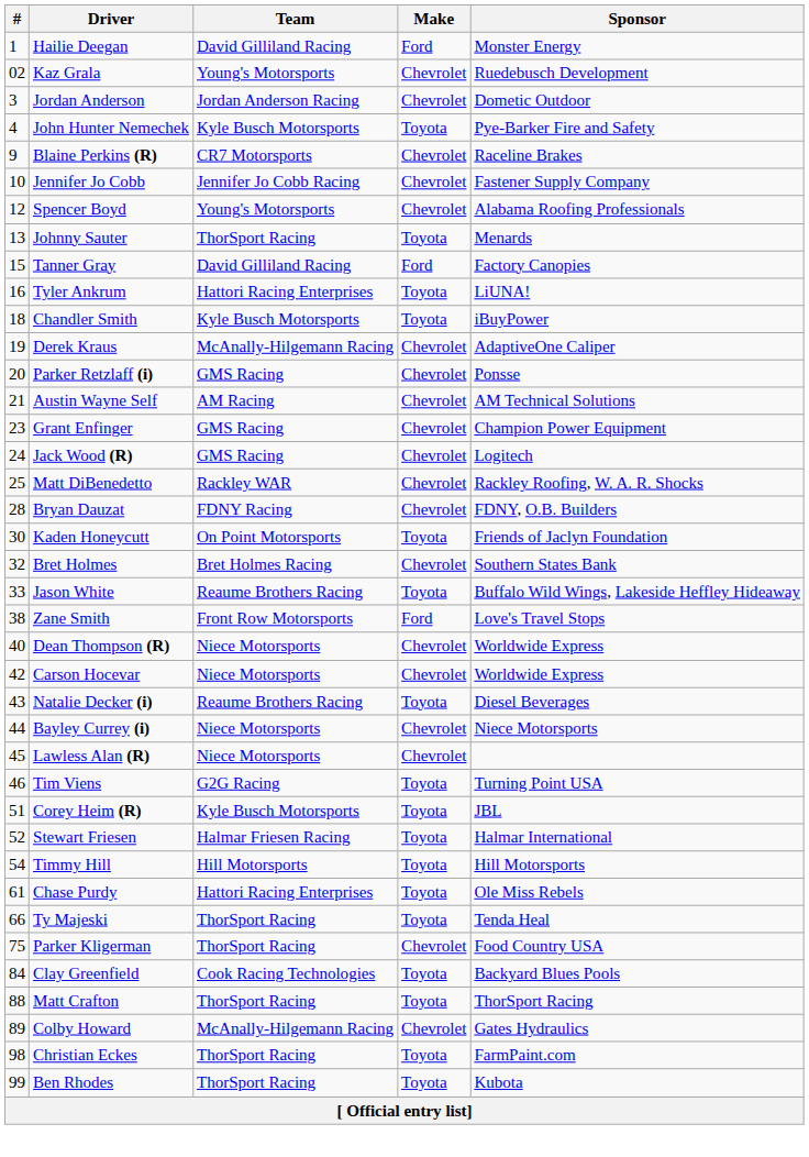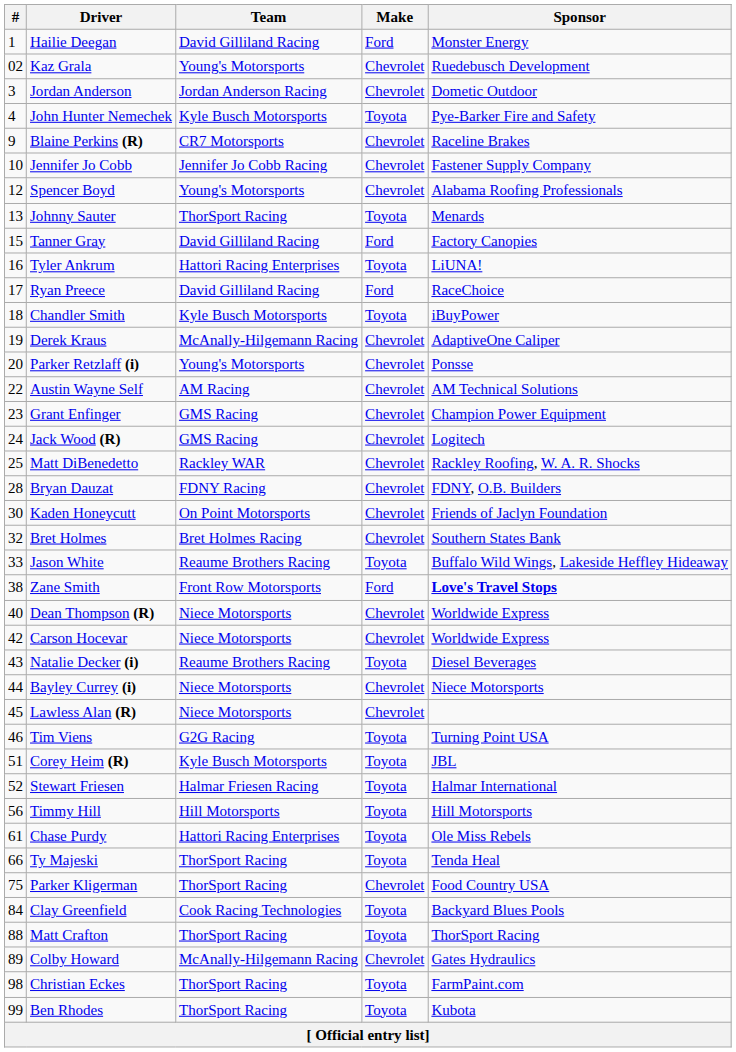+ row: 17 | Ryan Preece | David Gilliland Racing | Ford | RaceChoice
Parker Retzlaff (i) | Team: GMS Racing -> Young's Motorsports
Austin Wayne Self | #: 21 -> 22
Kaden Honeycutt | Make: Toyota -> Chevrolet
Zane Smith | Sponsor: normal -> bold
Timmy Hill | #: 54 -> 56
